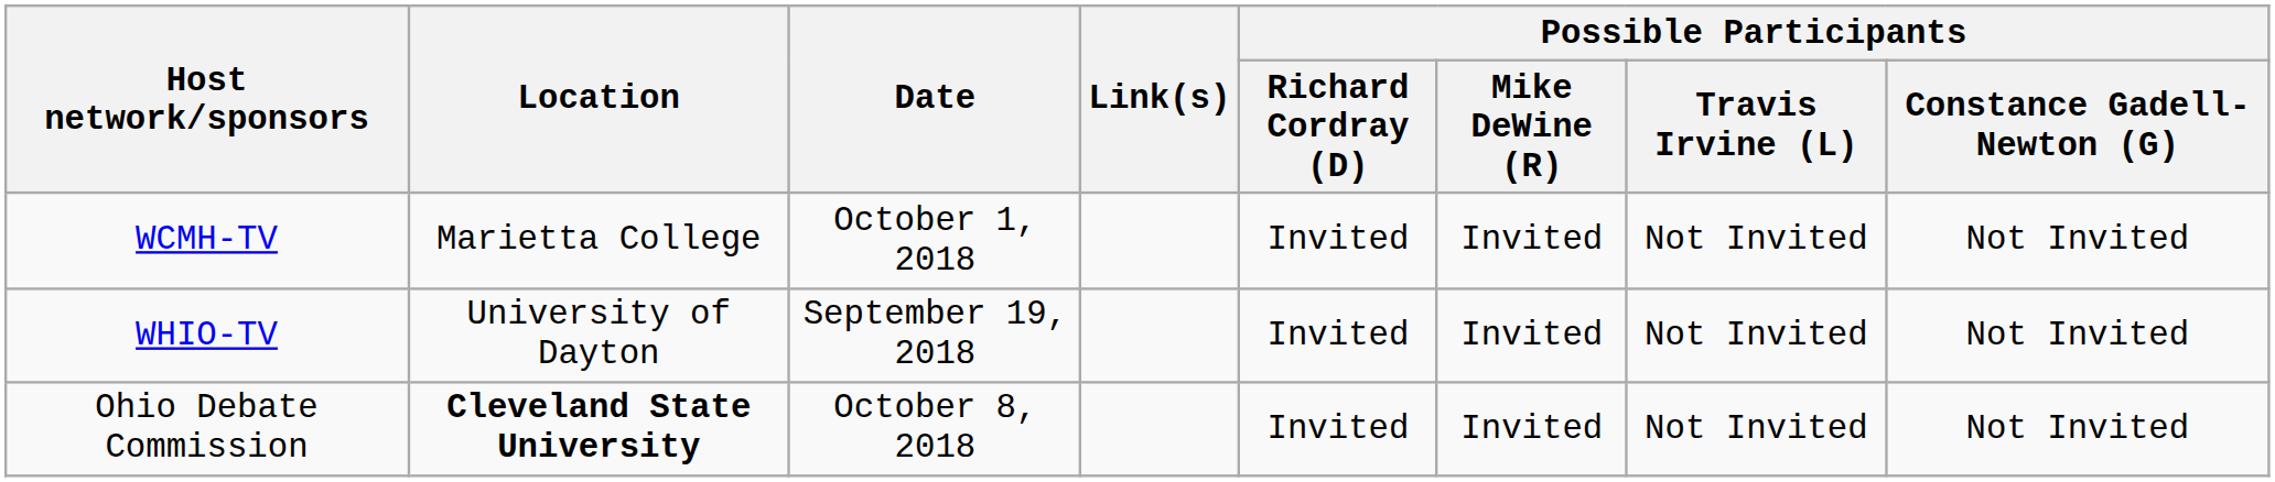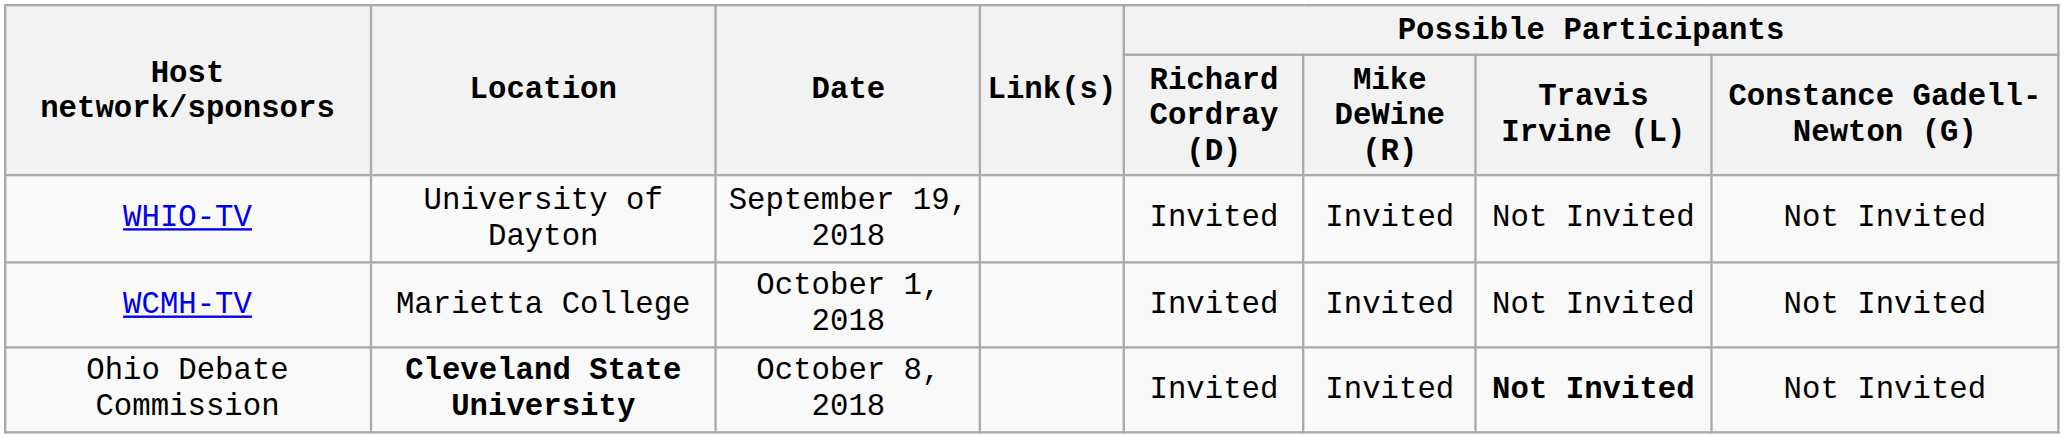rows swapped: WHIO-TV <-> WCMH-TV
Ohio Debate Commission | Possible Participants / Travis Irvine (L): normal -> bold
